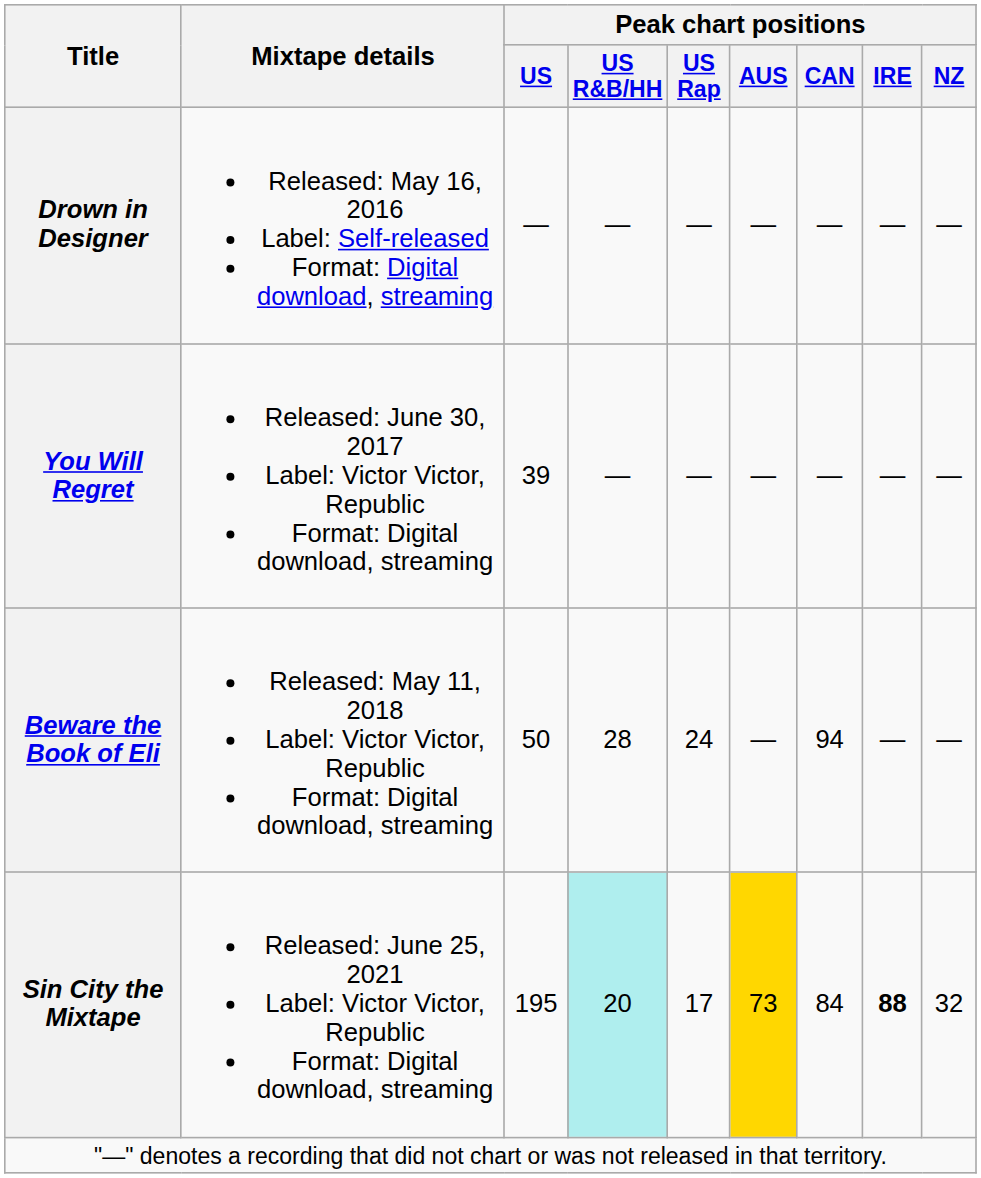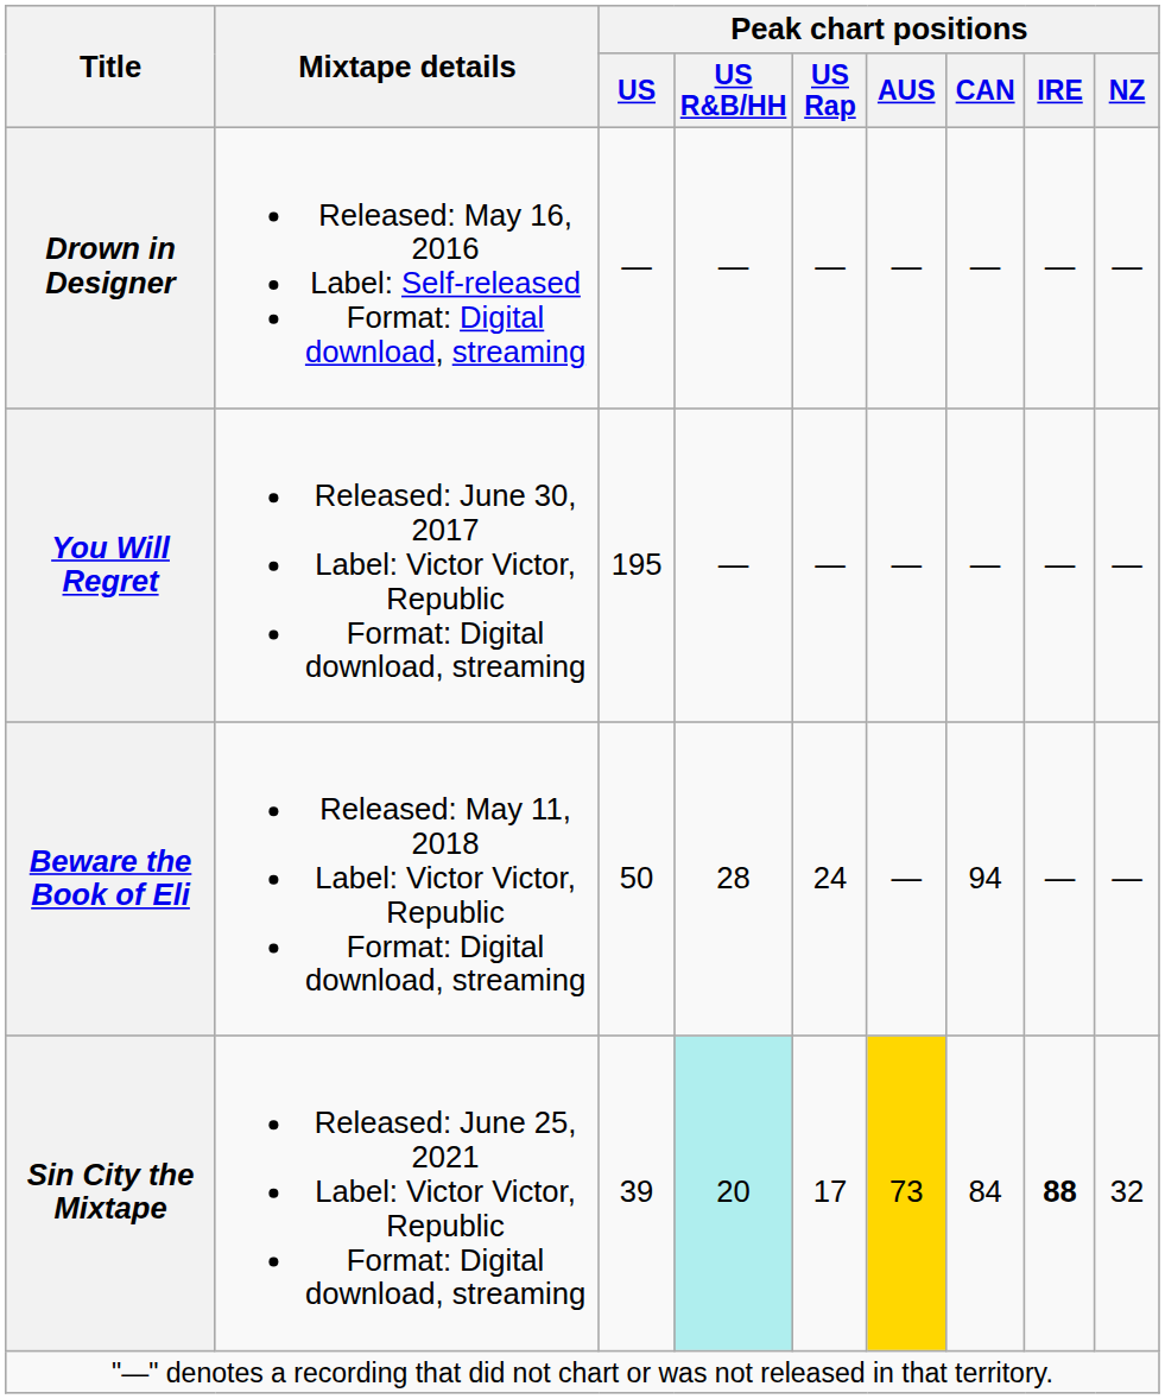You Will Regret | Peak chart positions / US: 39 -> 195
Sin City the Mixtape | Peak chart positions / US: 195 -> 39
